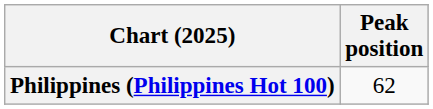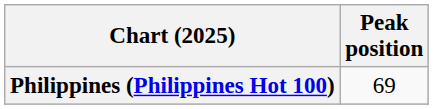Philippines (Philippines Hot 100) | Peak position: 62 -> 69
